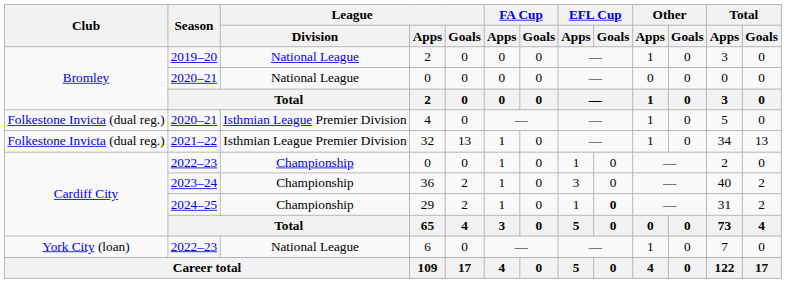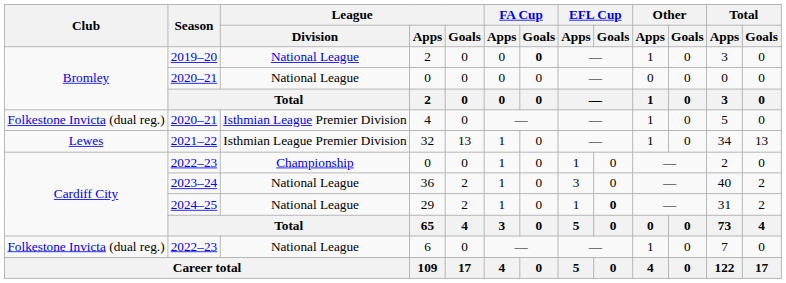2019–20 / 2 | FA Cup / Goals: normal -> bold
32 | Club: Folkestone Invicta (dual reg.) -> Lewes
36 | League / Division: Championship -> National League
29 | League / Division: Championship -> National League
6 | Club: York City (loan) -> Folkestone Invicta (dual reg.)
